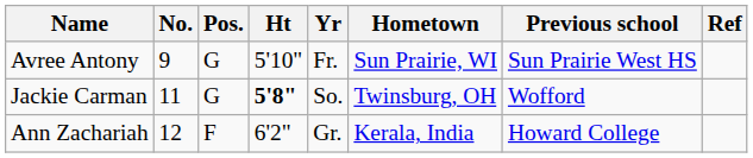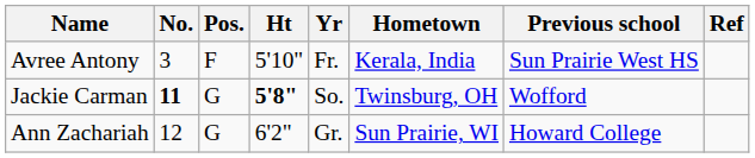Avree Antony | No.: 9 -> 3
Avree Antony | Pos.: G -> F
Avree Antony | Hometown: Sun Prairie, WI -> Kerala, India
Jackie Carman | No.: normal -> bold
Ann Zachariah | Pos.: F -> G
Ann Zachariah | Hometown: Kerala, India -> Sun Prairie, WI
